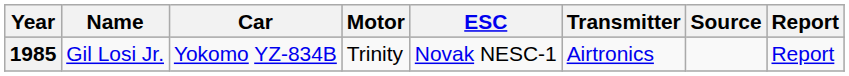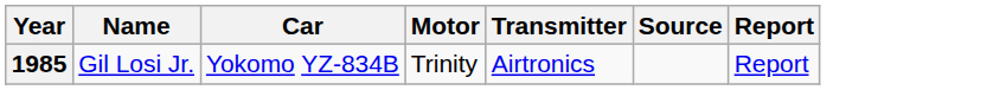- column: ESC | Novak NESC-1
